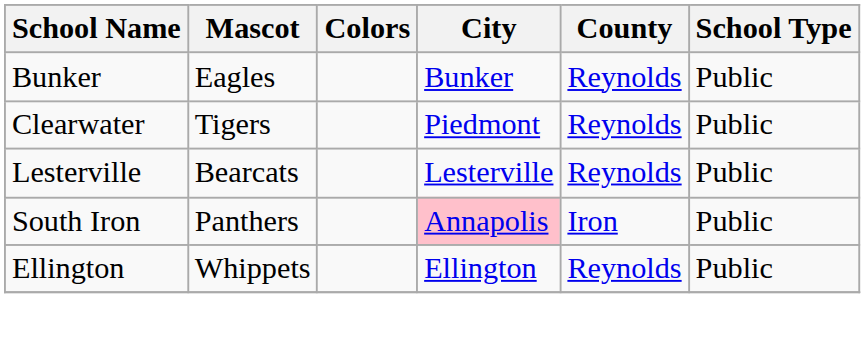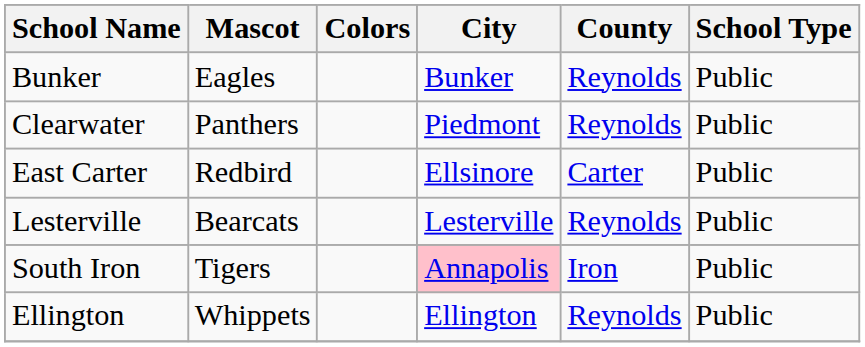Clearwater | Mascot: Tigers -> Panthers
+ row: East Carter | Redbird | Ellsinore | Carter | Public
South Iron | Mascot: Panthers -> Tigers
